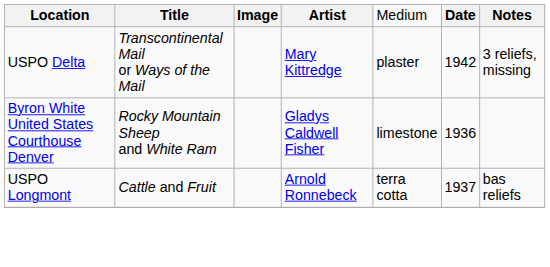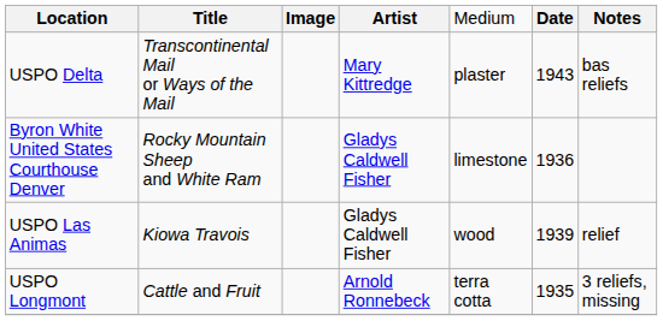USPO Delta | column 6: 1942 -> 1943
USPO Delta | column 7: 3 reliefs, missing -> bas reliefs
+ row: USPO Las Animas | Kiowa Travois | Gladys Caldwell Fisher | wood | 1939 | relief
USPO Longmont | column 6: 1937 -> 1935
USPO Longmont | column 7: bas reliefs -> 3 reliefs, missing
